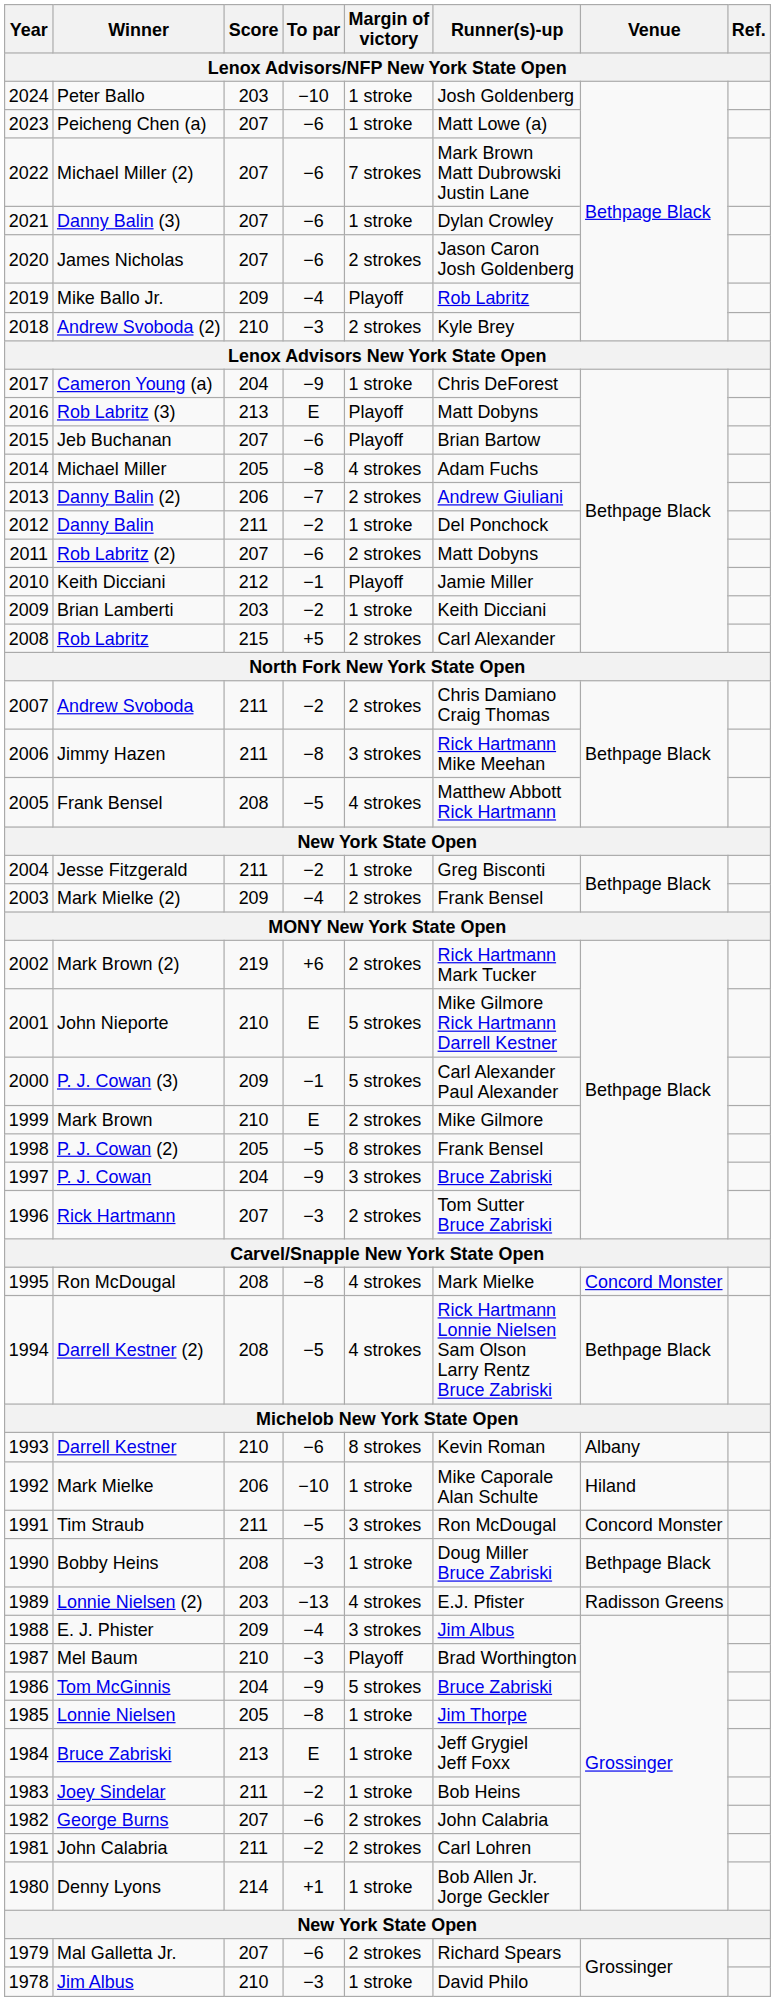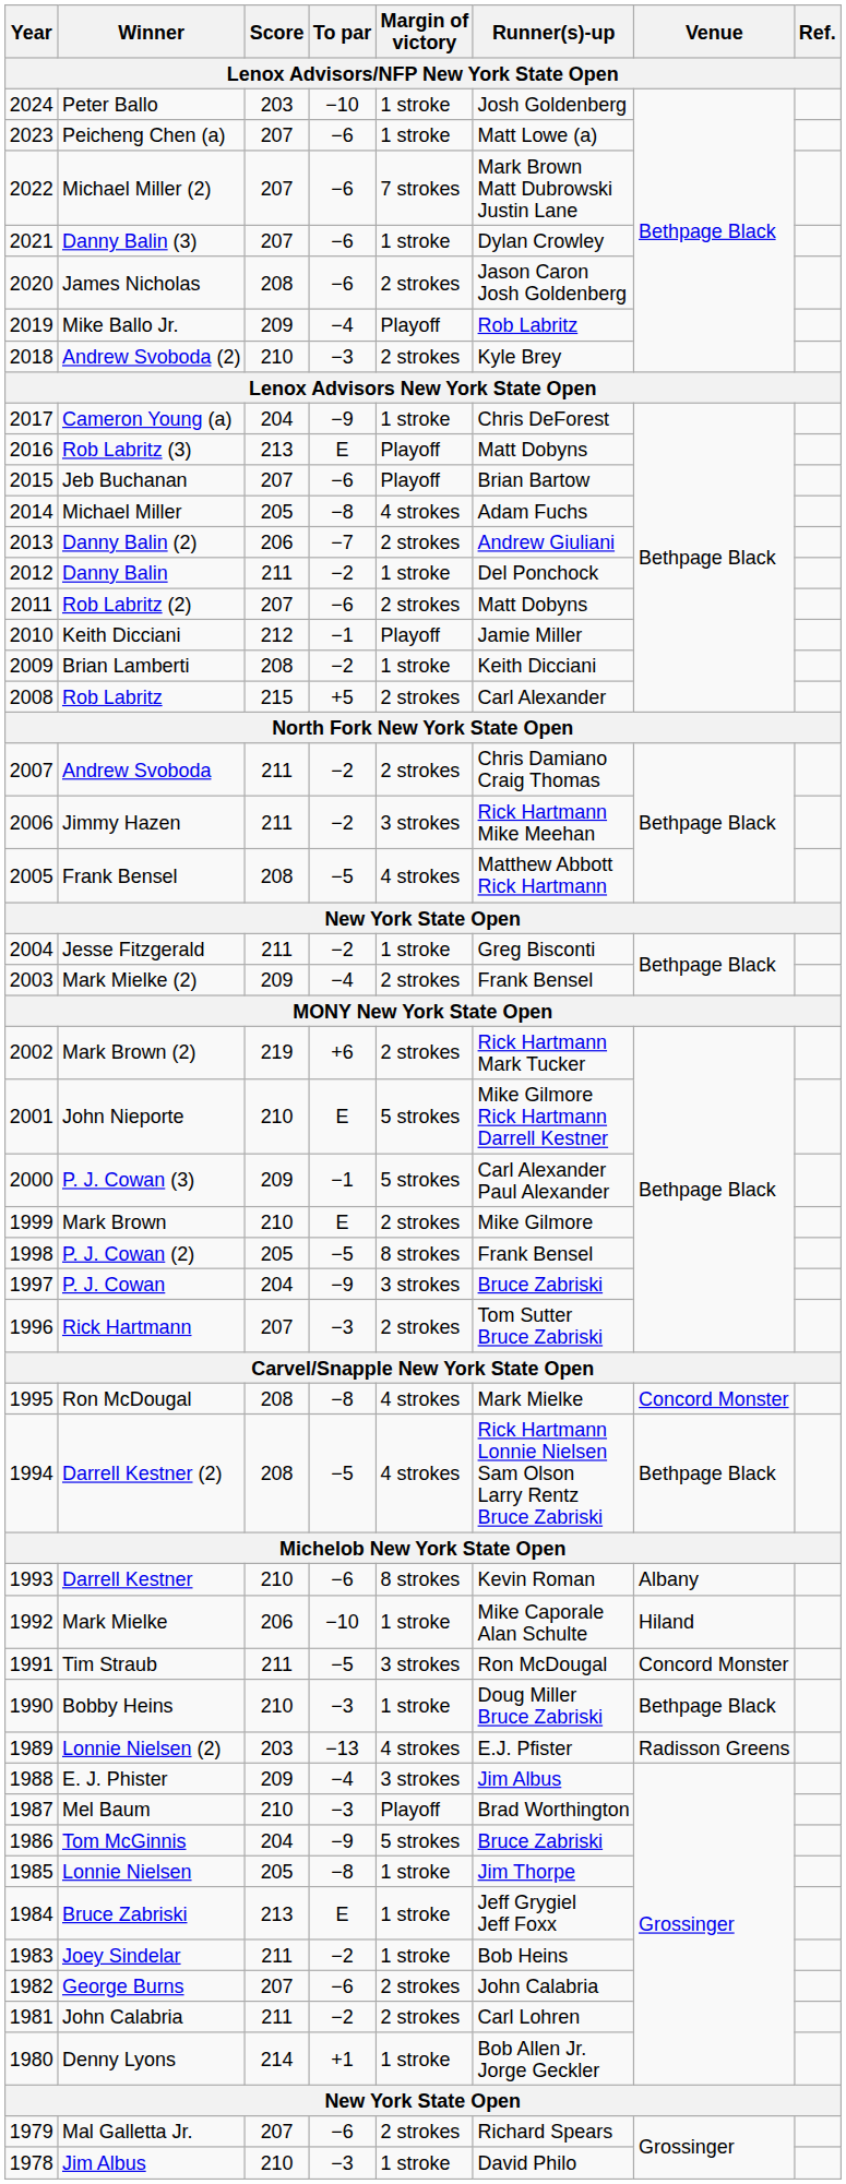James Nicholas | Score: 207 -> 208
Brian Lamberti | Score: 203 -> 208
Jimmy Hazen | To par: −8 -> −2
Bobby Heins | Score: 208 -> 210
